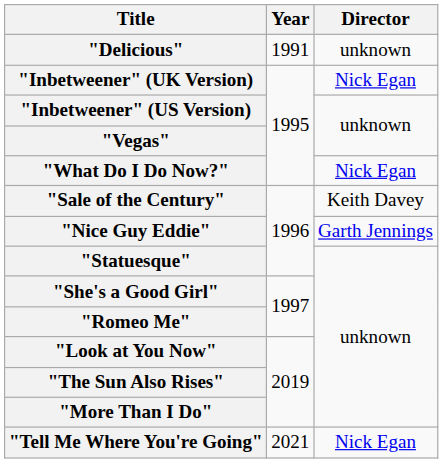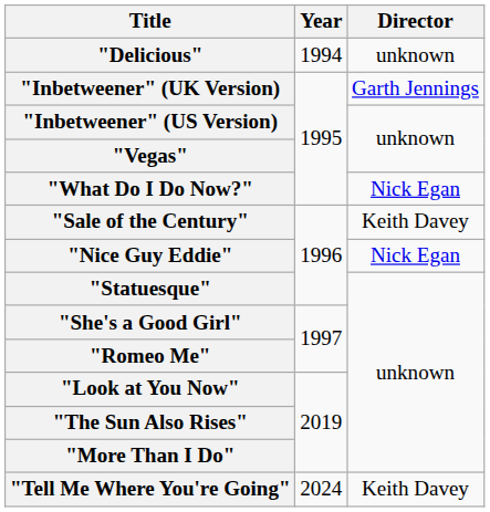"Delicious" | Year: 1991 -> 1994
"Inbetweener" (UK Version) | Director: Nick Egan -> Garth Jennings
"Nice Guy Eddie" | Director: Garth Jennings -> Nick Egan
"Tell Me Where You're Going" | Year: 2021 -> 2024
"Tell Me Where You're Going" | Director: Nick Egan -> Keith Davey
